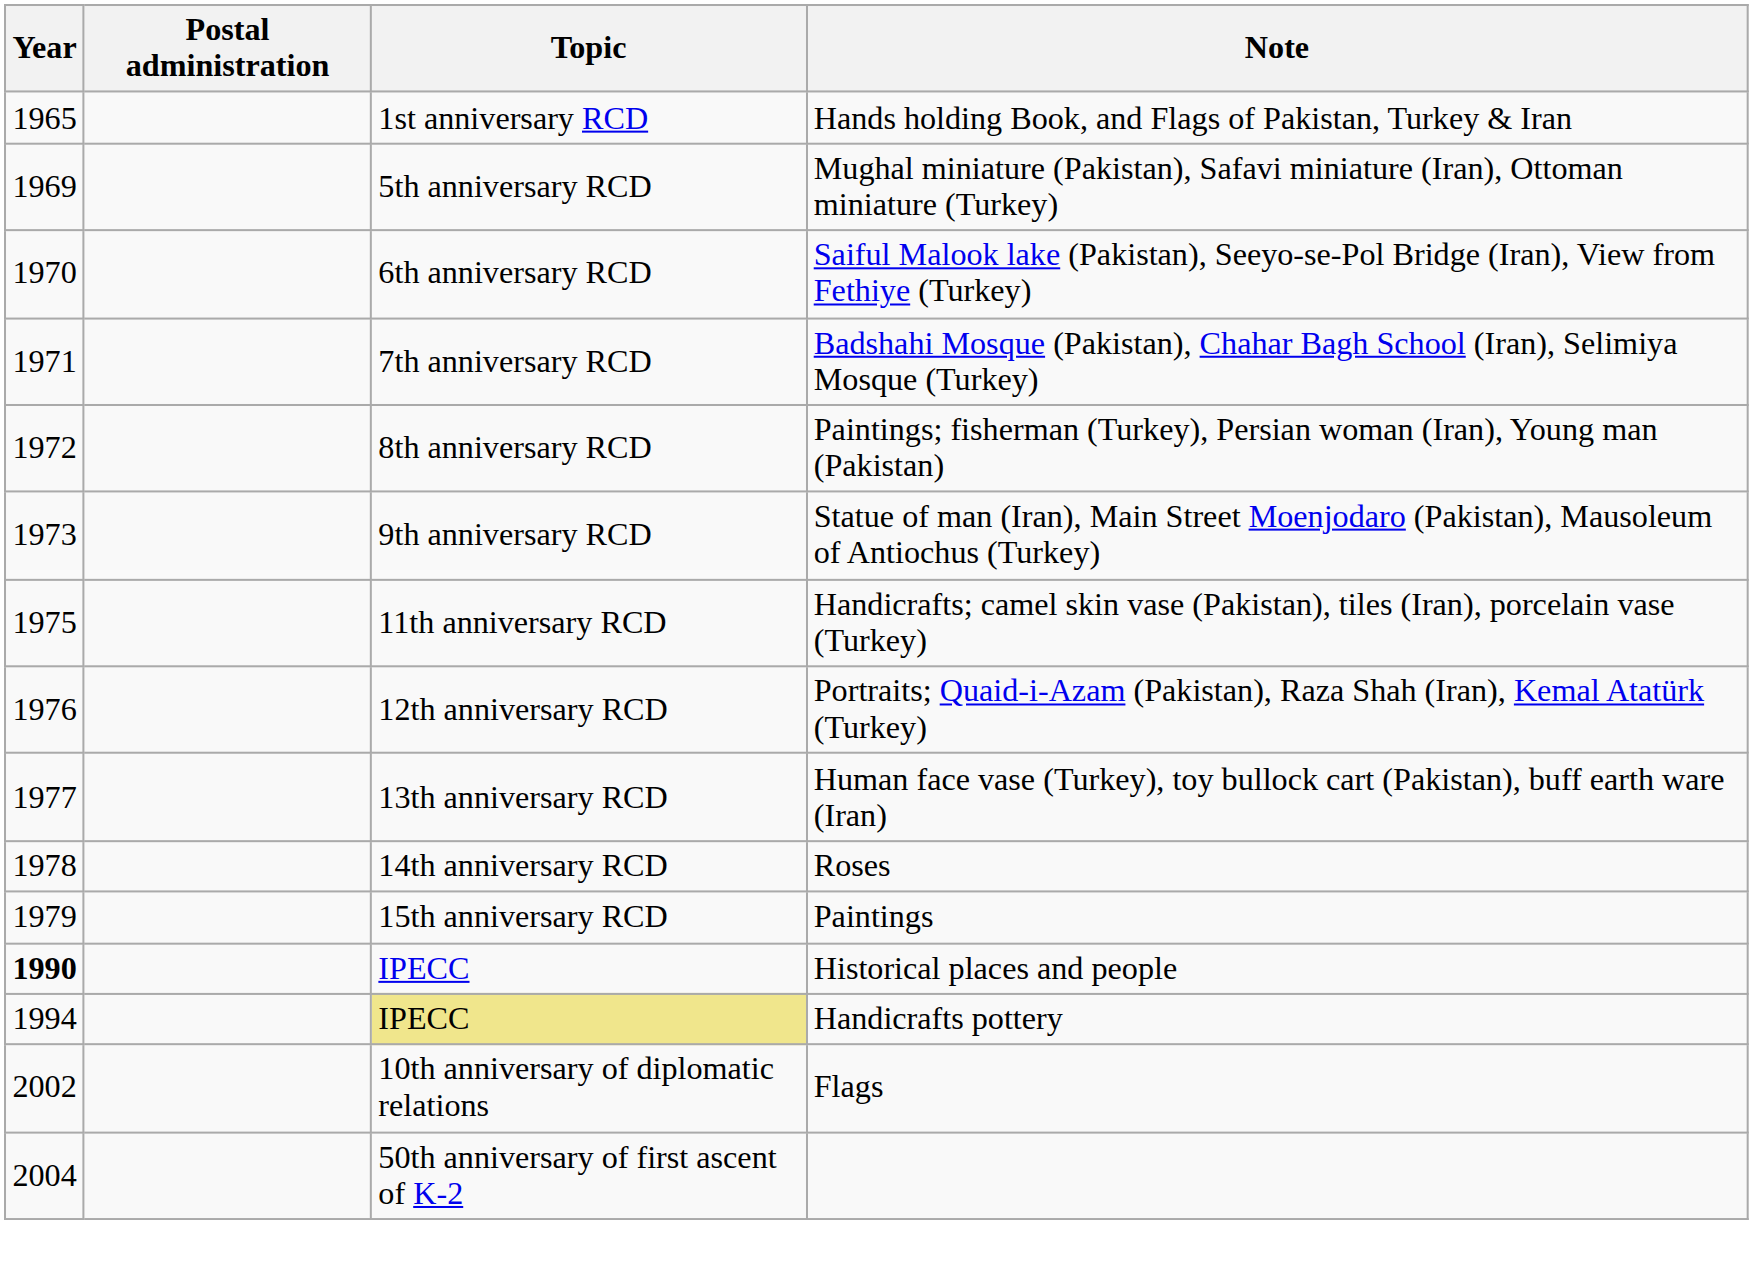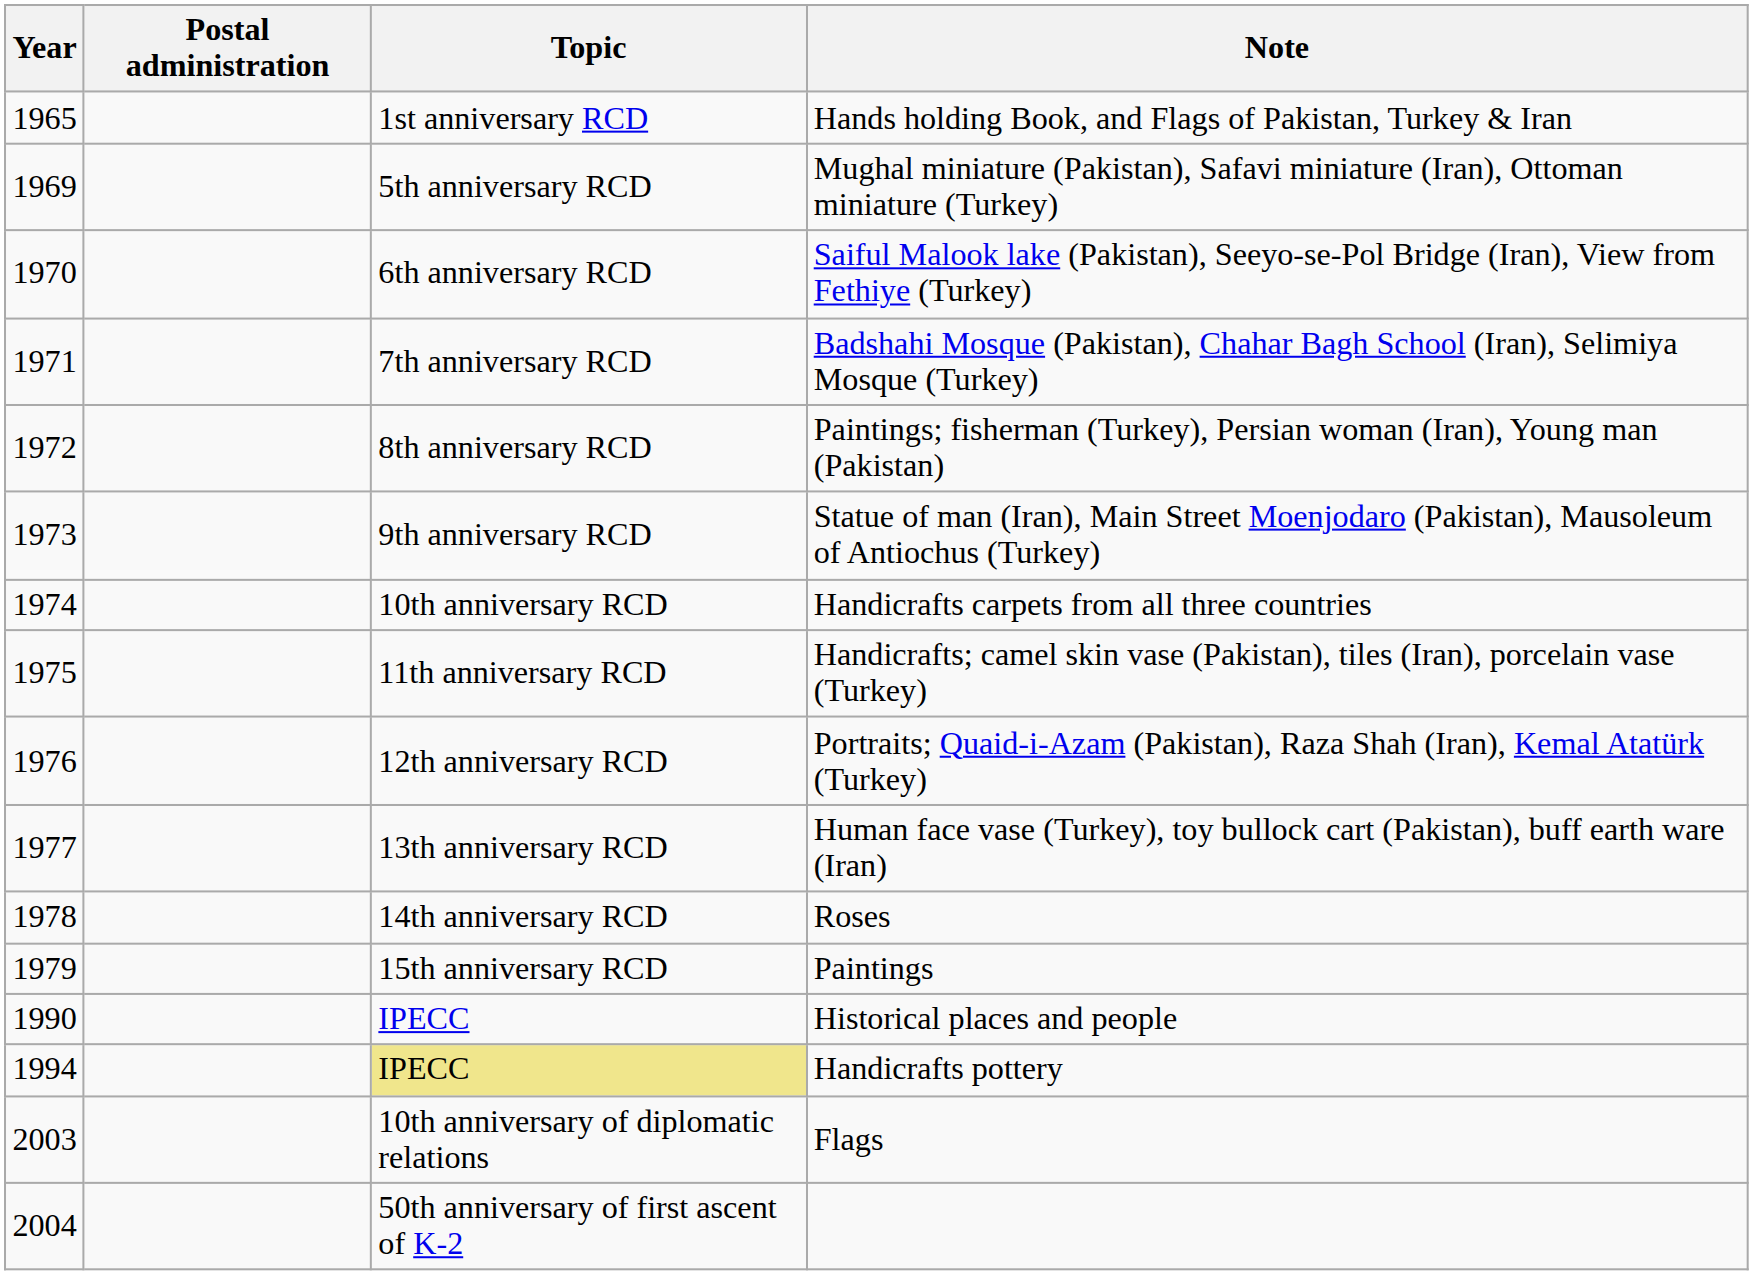+ row: 1974 | 10th anniversary RCD | Handicrafts carpets from all three countries
Historical places and people | Year: bold -> normal
Flags | Year: 2002 -> 2003
